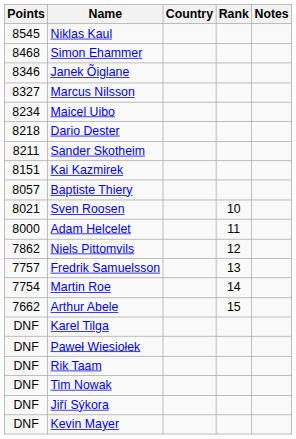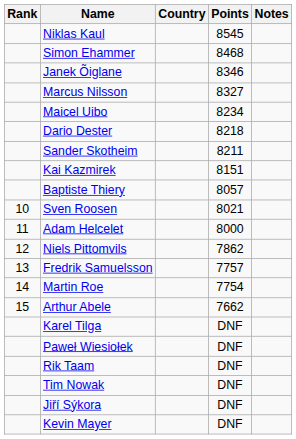columns swapped: Rank <-> Points
